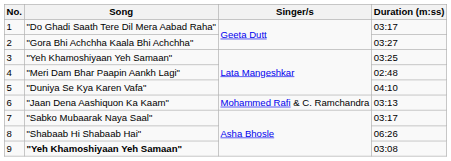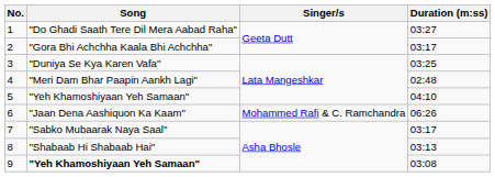1 | Duration (m:ss): 03:17 -> 03:27
2 | Duration (m:ss): 03:27 -> 03:17
3 | Song: "Yeh Khamoshiyaan Yeh Samaan" -> "Duniya Se Kya Karen Vafa"
5 | Song: "Duniya Se Kya Karen Vafa" -> "Yeh Khamoshiyaan Yeh Samaan"
6 | Duration (m:ss): 03:13 -> 06:26
8 | Duration (m:ss): 06:26 -> 03:13
